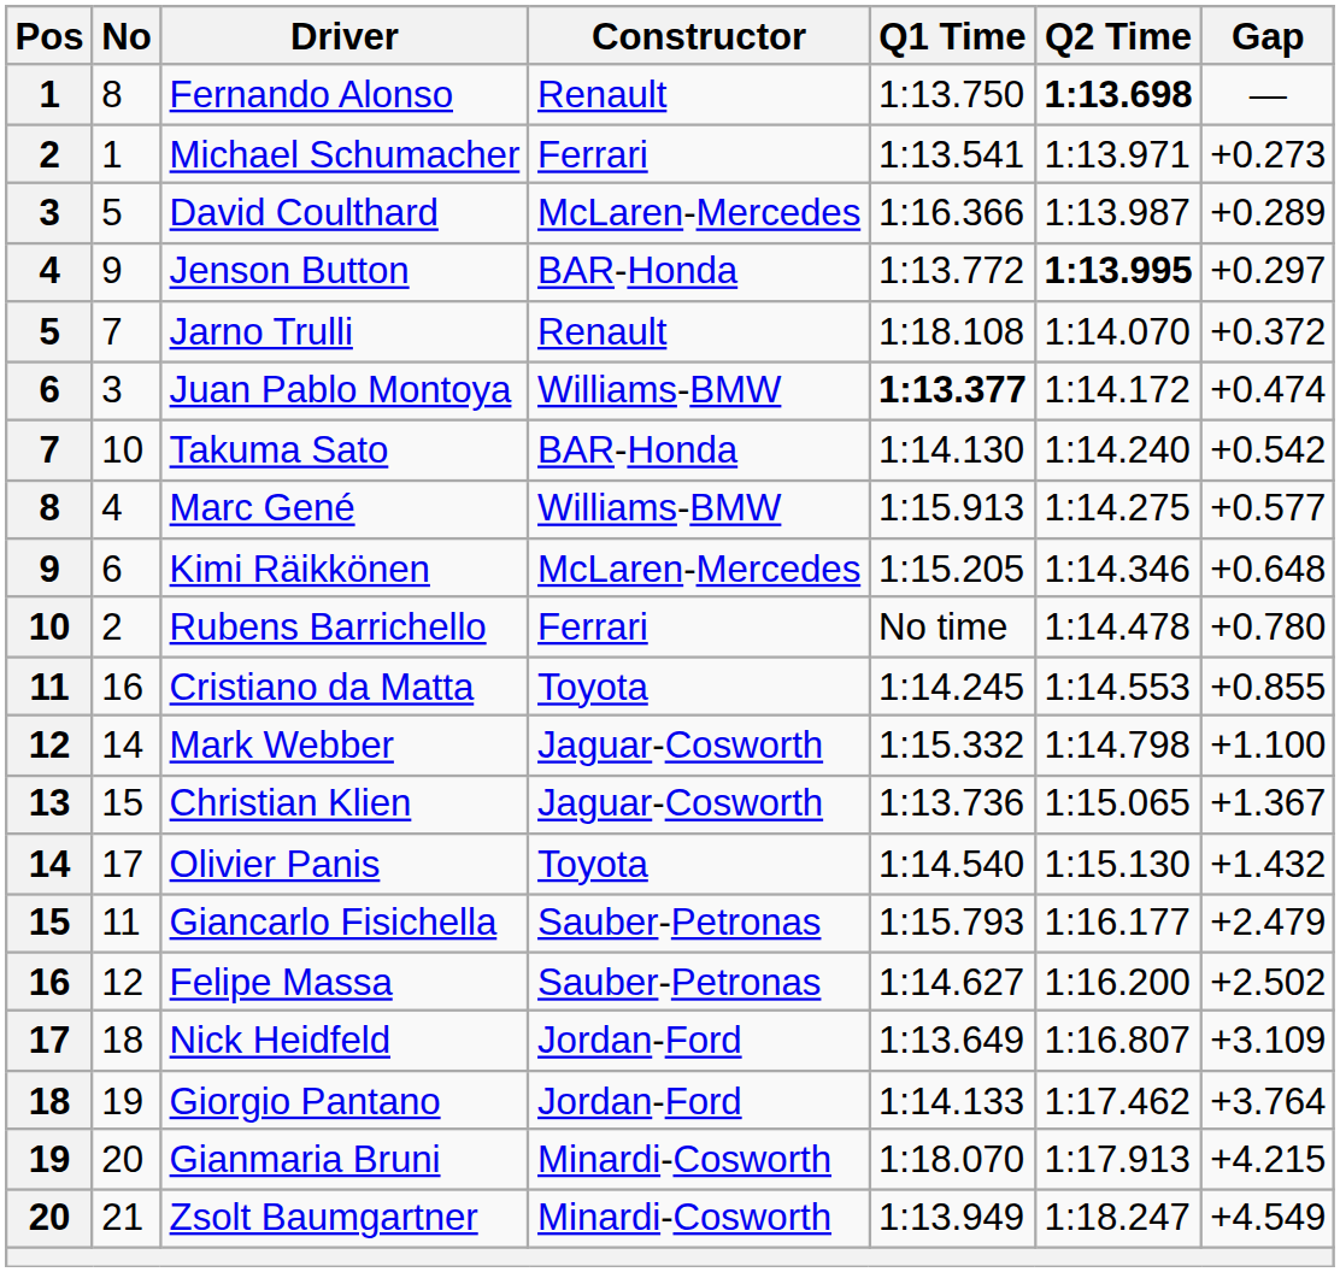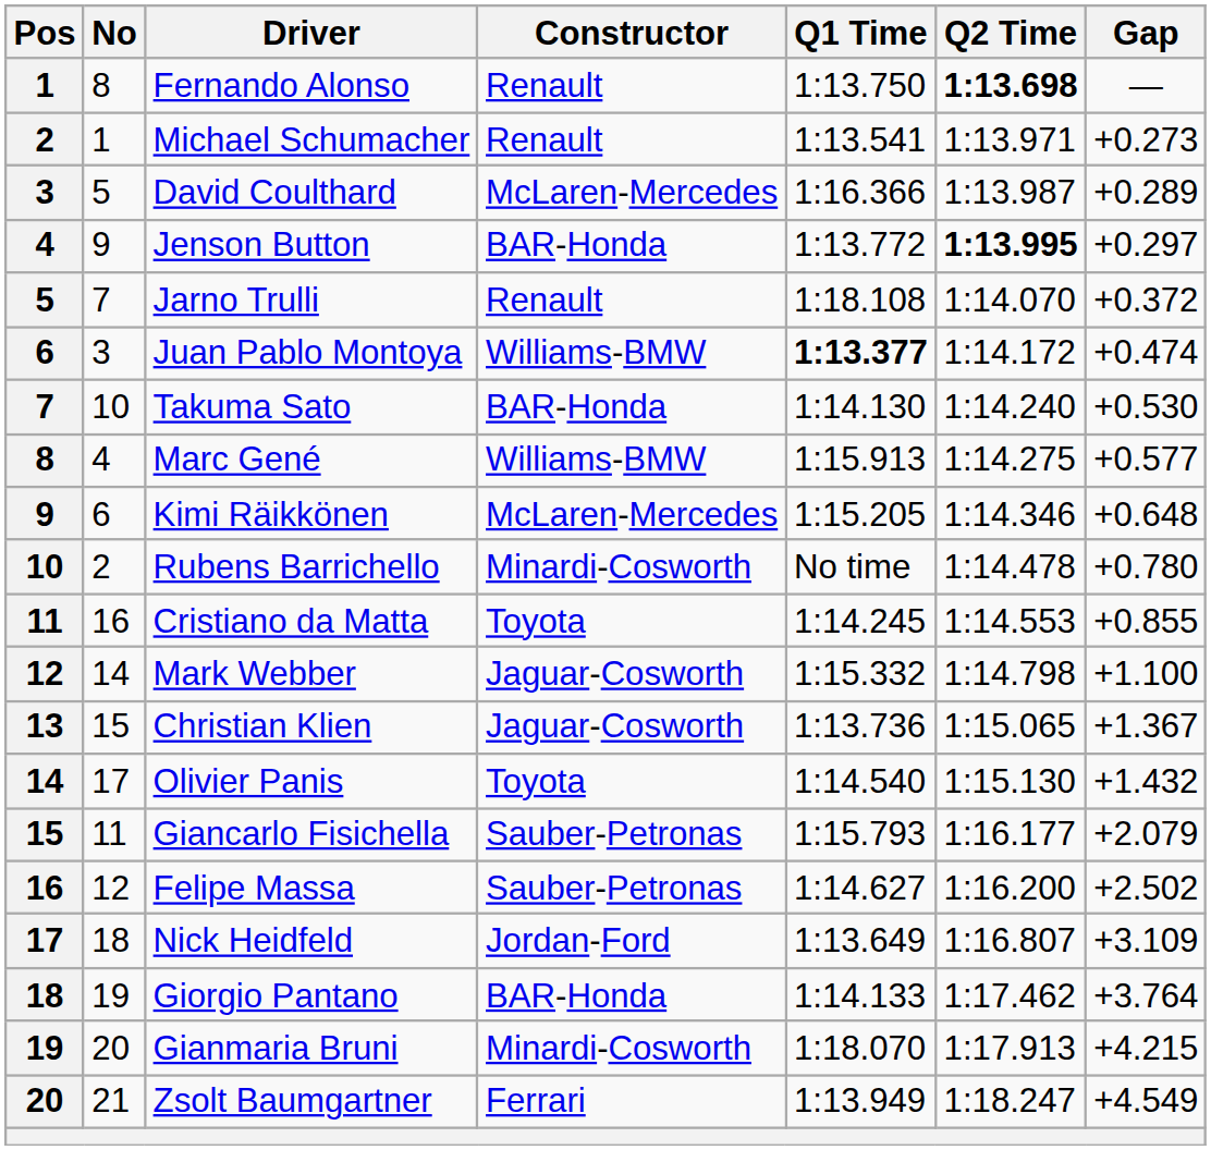Michael Schumacher | Constructor: Ferrari -> Renault
Takuma Sato | Gap: +0.542 -> +0.530
Rubens Barrichello | Constructor: Ferrari -> Minardi-Cosworth
Giancarlo Fisichella | Gap: +2.479 -> +2.079
Giorgio Pantano | Constructor: Jordan-Ford -> BAR-Honda
Zsolt Baumgartner | Constructor: Minardi-Cosworth -> Ferrari
